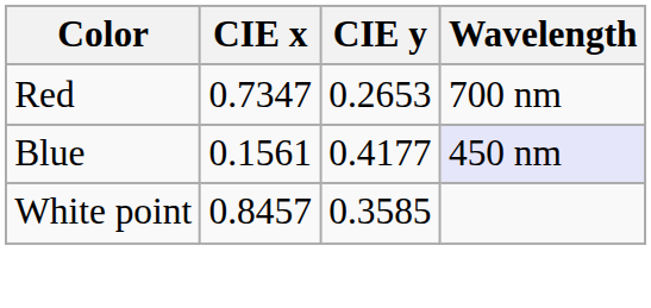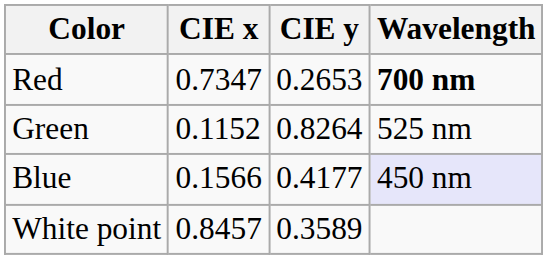Red | Wavelength: normal -> bold
+ row: Green | 0.1152 | 0.8264 | 525 nm
Blue | CIE x: 0.1561 -> 0.1566
White point | CIE y: 0.3585 -> 0.3589
